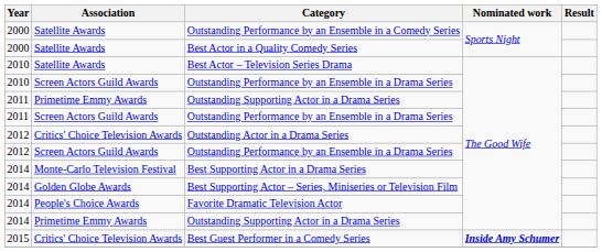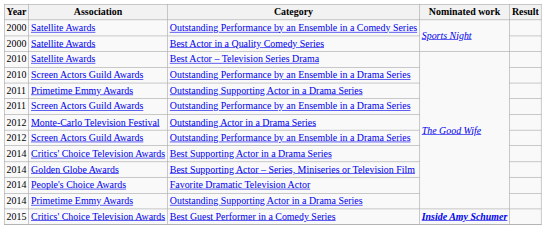Outstanding Actor in a Drama Series | Association: Critics' Choice Television Awards -> Monte-Carlo Television Festival
Best Supporting Actor in a Drama Series | Association: Monte-Carlo Television Festival -> Critics' Choice Television Awards
